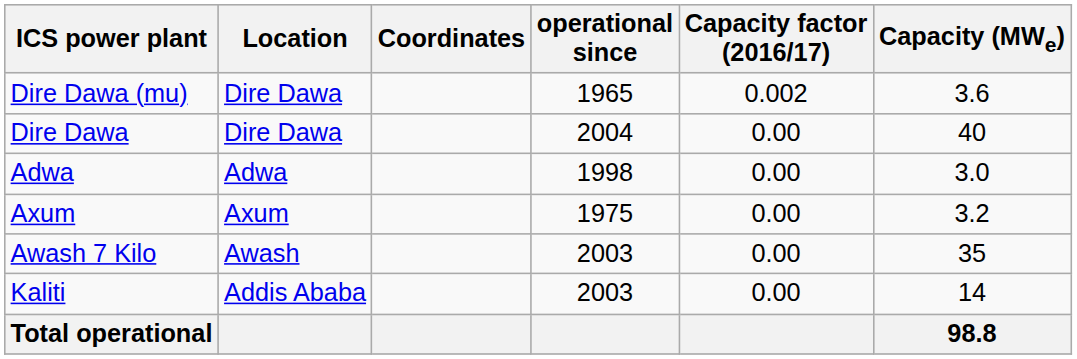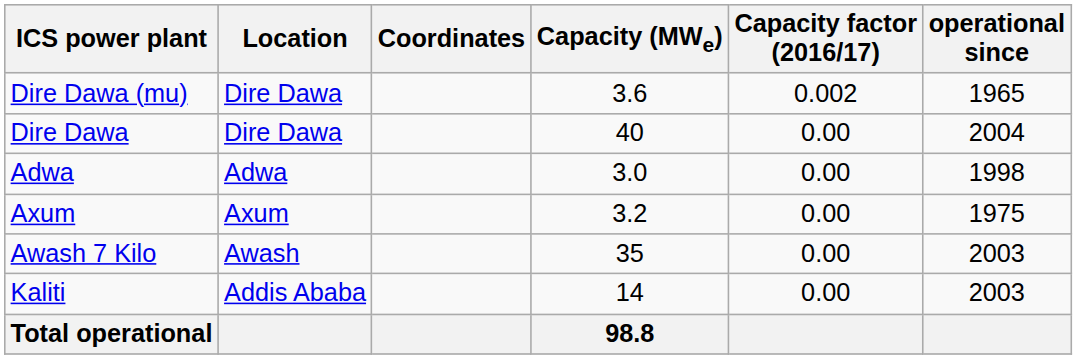columns swapped: Capacity (MWe) <-> operational since
